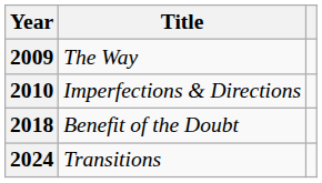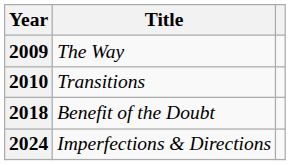2010 | Title: Imperfections & Directions -> Transitions
2024 | Title: Transitions -> Imperfections & Directions
